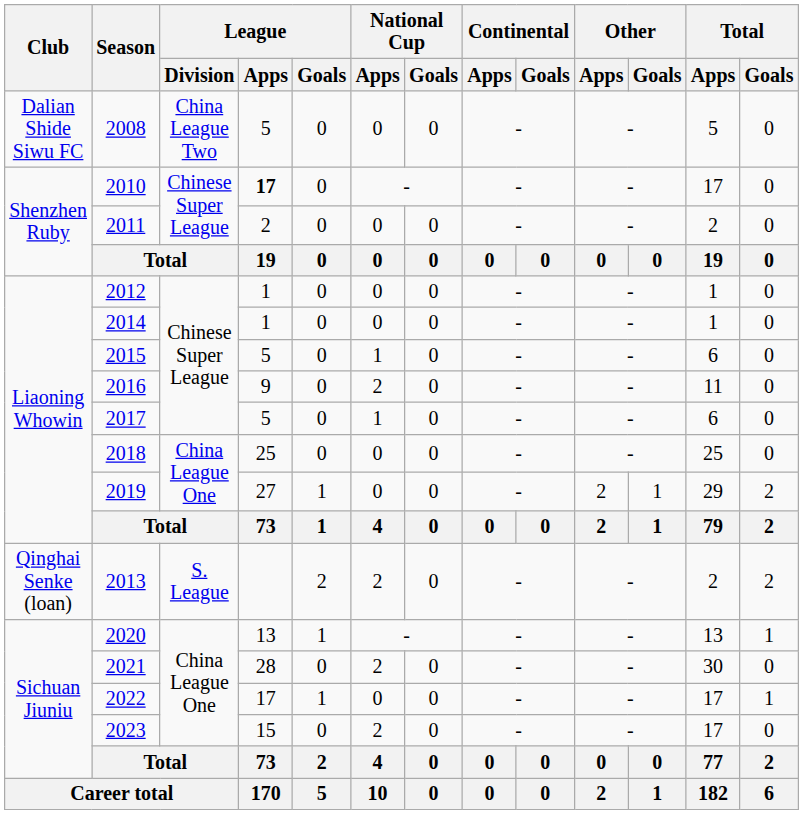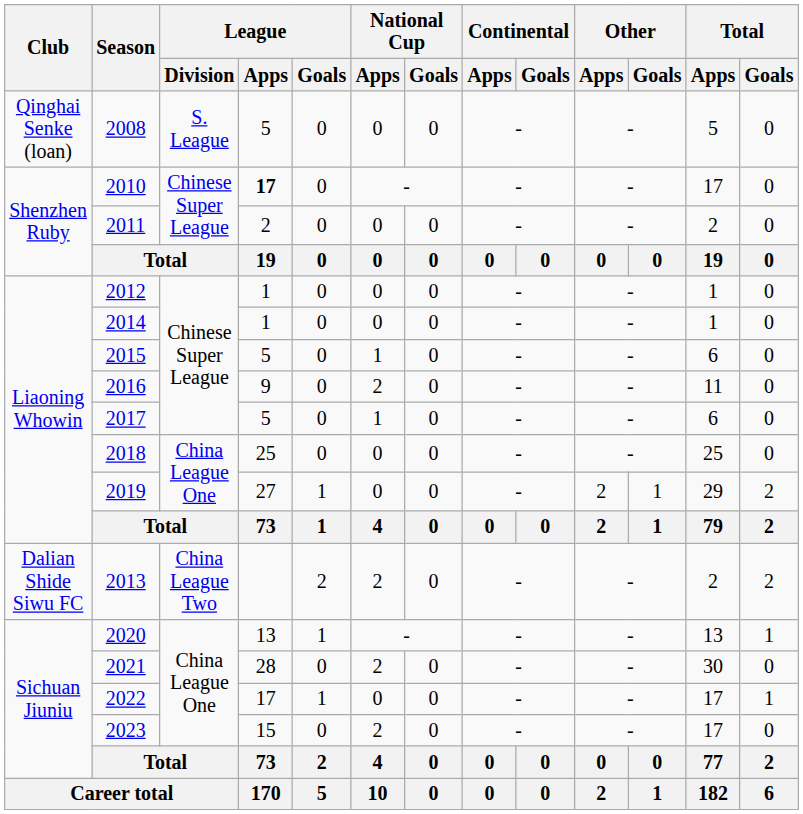2008 | Club: Dalian Shide Siwu FC -> Qinghai Senke (loan)
2008 | League / Division: China League Two -> S. League
2013 | Club: Qinghai Senke (loan) -> Dalian Shide Siwu FC
2013 | League / Division: S. League -> China League Two
